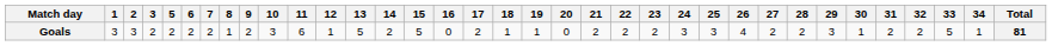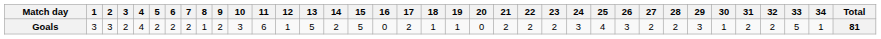+ column: 4 | 4
Goals | 25: 3 -> 4
Goals | 26: 4 -> 3
